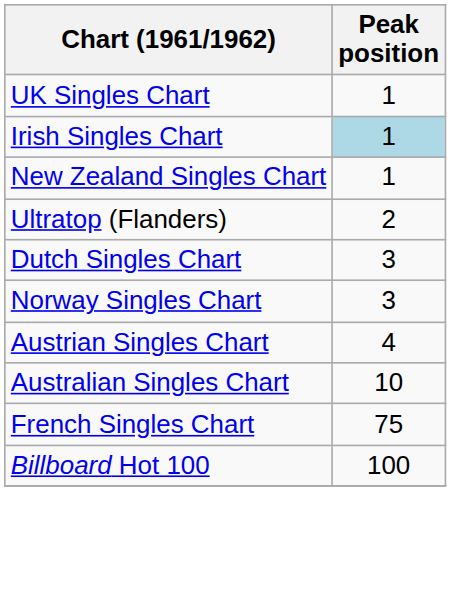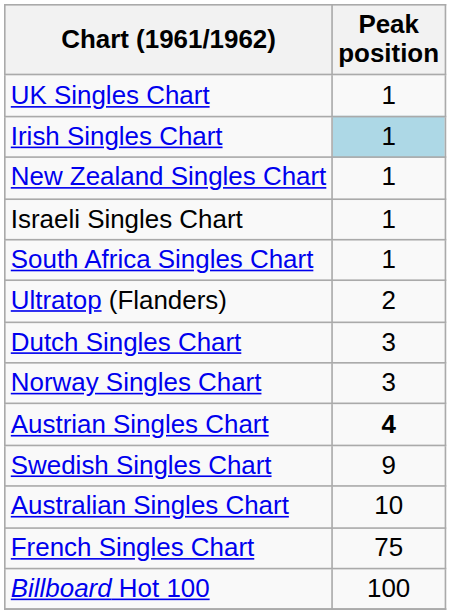+ row: Israeli Singles Chart | 1
+ row: South Africa Singles Chart | 1
Austrian Singles Chart | Peak position: normal -> bold
+ row: Swedish Singles Chart | 9
